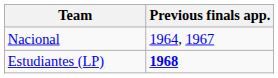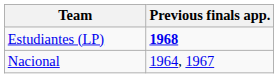rows swapped: Nacional <-> Estudiantes (LP)
